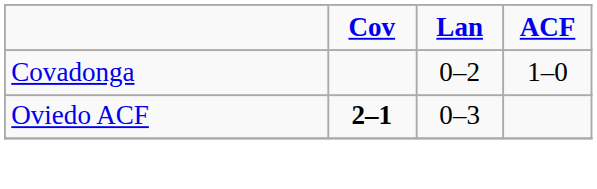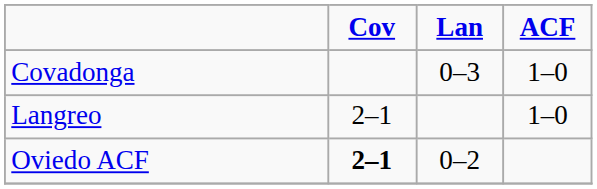Covadonga | Lan: 0–2 -> 0–3
+ row: Langreo | 2–1 | 1–0
Oviedo ACF | Lan: 0–3 -> 0–2
